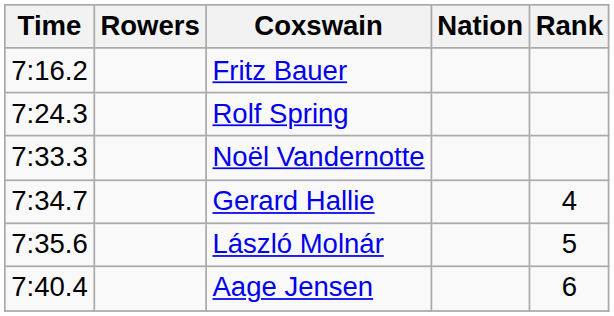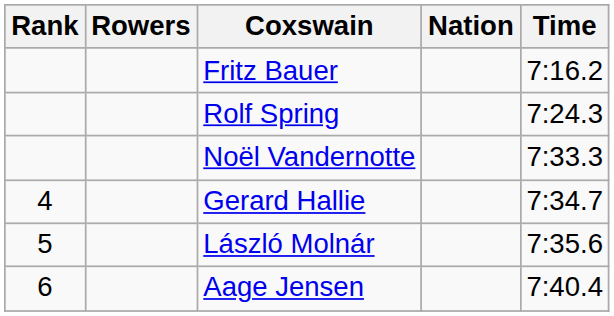columns swapped: Rank <-> Time
